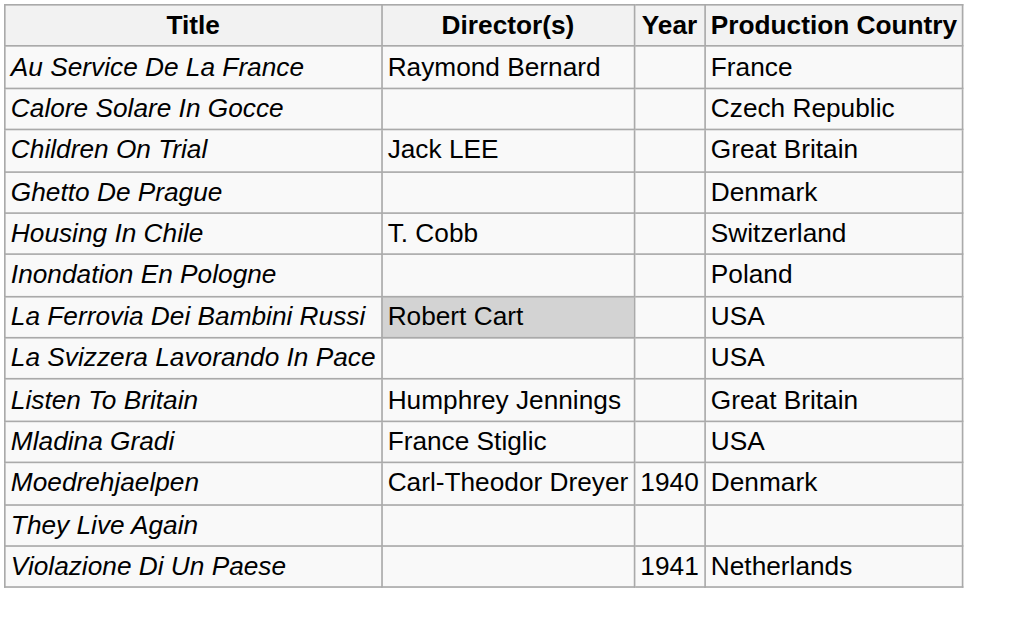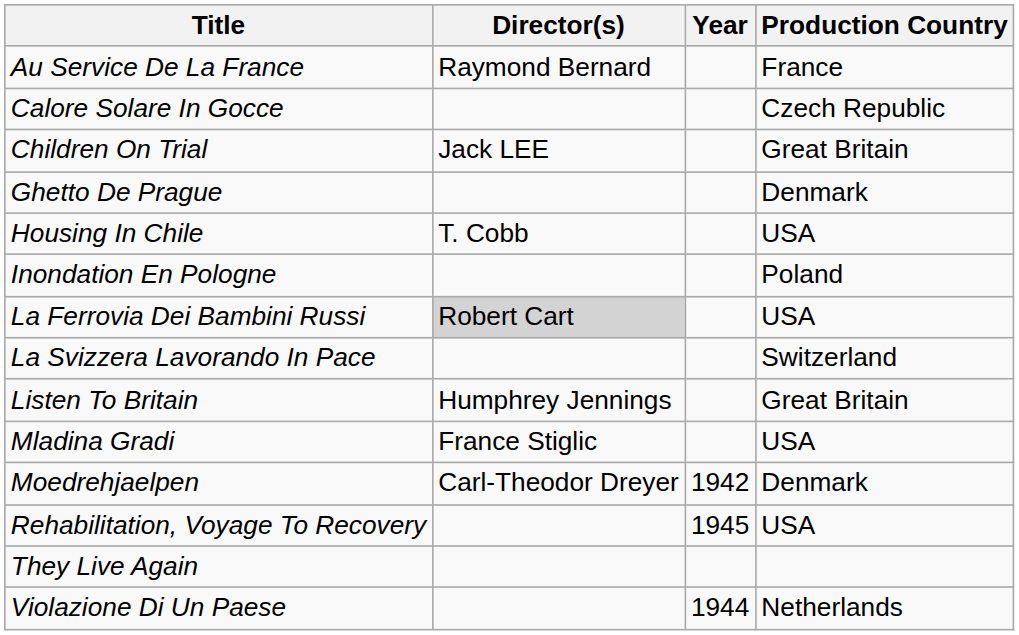Housing In Chile | Production Country: Switzerland -> USA
La Svizzera Lavorando In Pace | Production Country: USA -> Switzerland
Moedrehjaelpen | Year: 1940 -> 1942
+ row: Rehabilitation, Voyage To Recovery | 1945 | USA
Violazione Di Un Paese | Year: 1941 -> 1944
